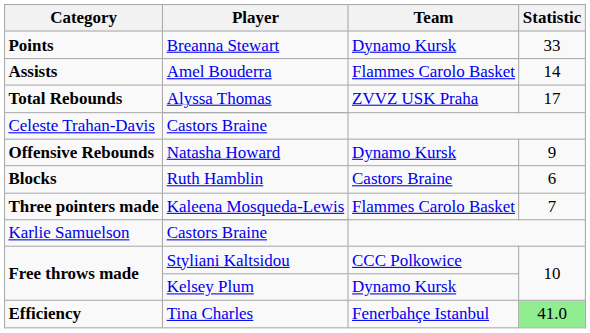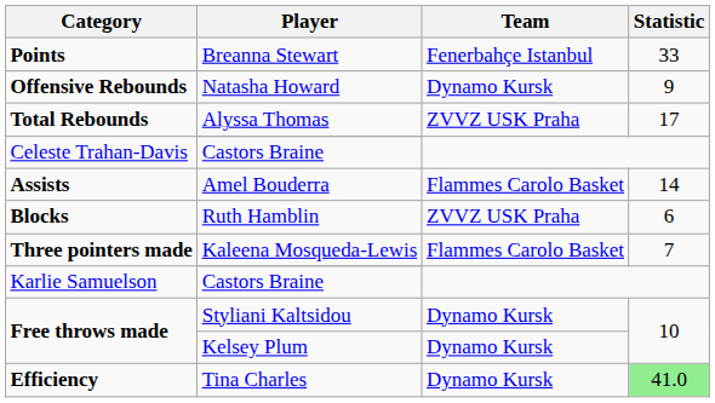Points | Team: Dynamo Kursk -> Fenerbahçe Istanbul
rows swapped: Offensive Rebounds <-> Assists
Blocks | Team: Castors Braine -> ZVVZ USK Praha
Free throws made / Styliani Kaltsidou | Team: CCC Polkowice -> Dynamo Kursk
Efficiency | Team: Fenerbahçe Istanbul -> Dynamo Kursk
